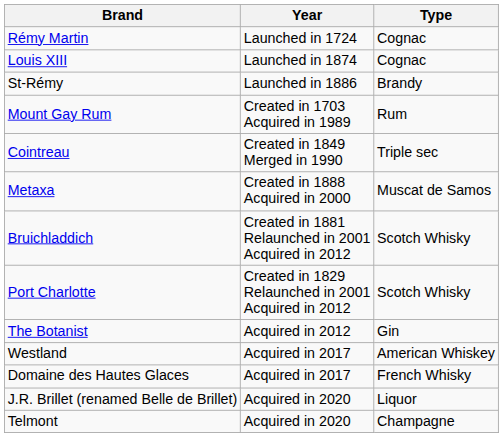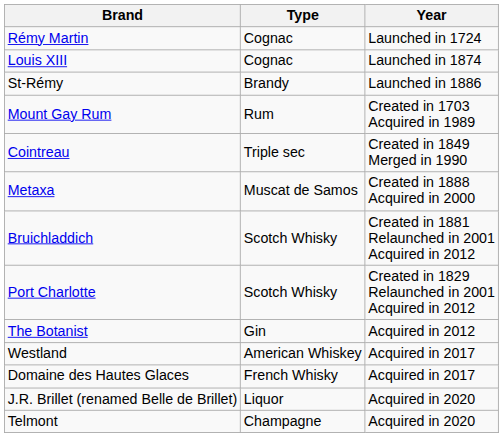columns swapped: Year <-> Type
